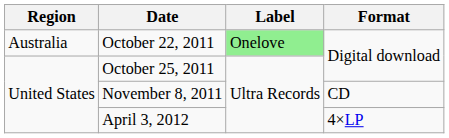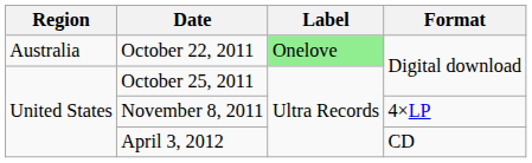November 8, 2011 | Format: CD -> 4×LP
April 3, 2012 | Format: 4×LP -> CD
